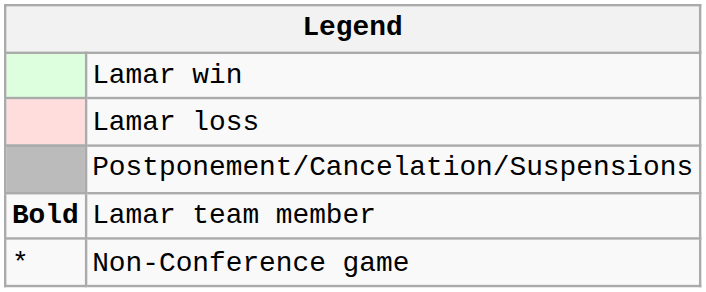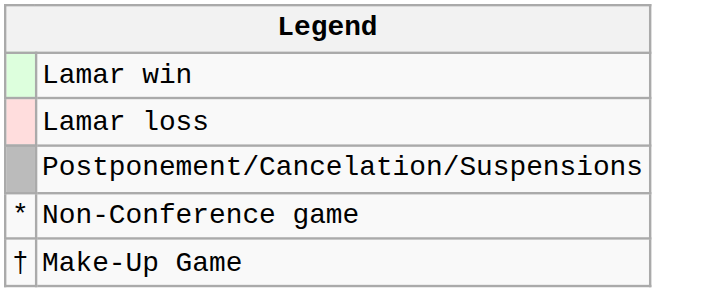- row: Bold | Lamar team member
+ row: † | Make-Up Game
